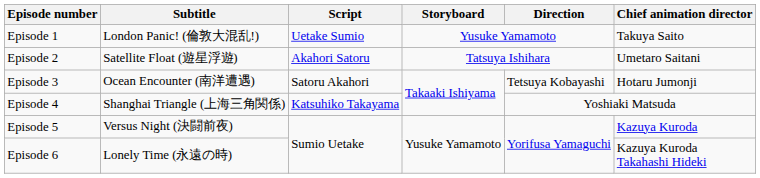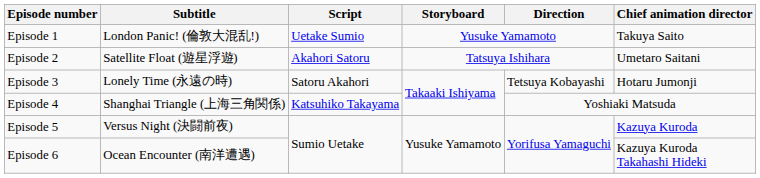Episode 3 | Subtitle: Ocean Encounter (南洋遭遇) -> Lonely Time (永遠の時)
Episode 6 | Subtitle: Lonely Time (永遠の時) -> Ocean Encounter (南洋遭遇)
